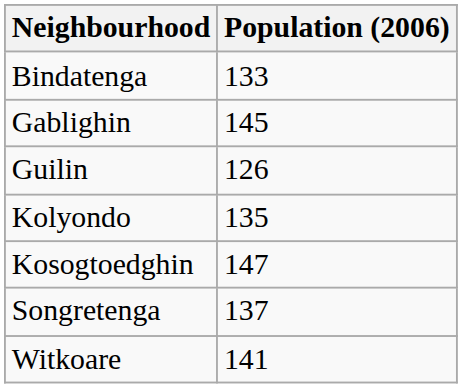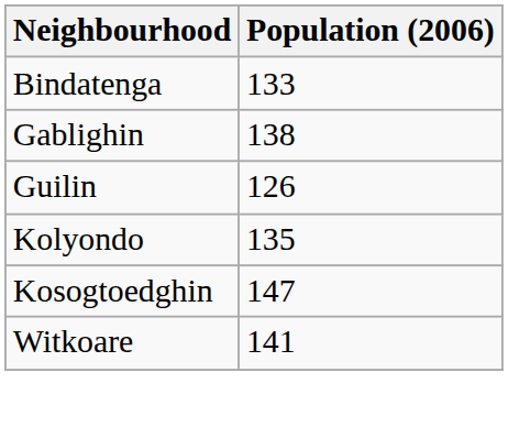Gablighin | Population (2006): 145 -> 138
- row: Songretenga | 137
